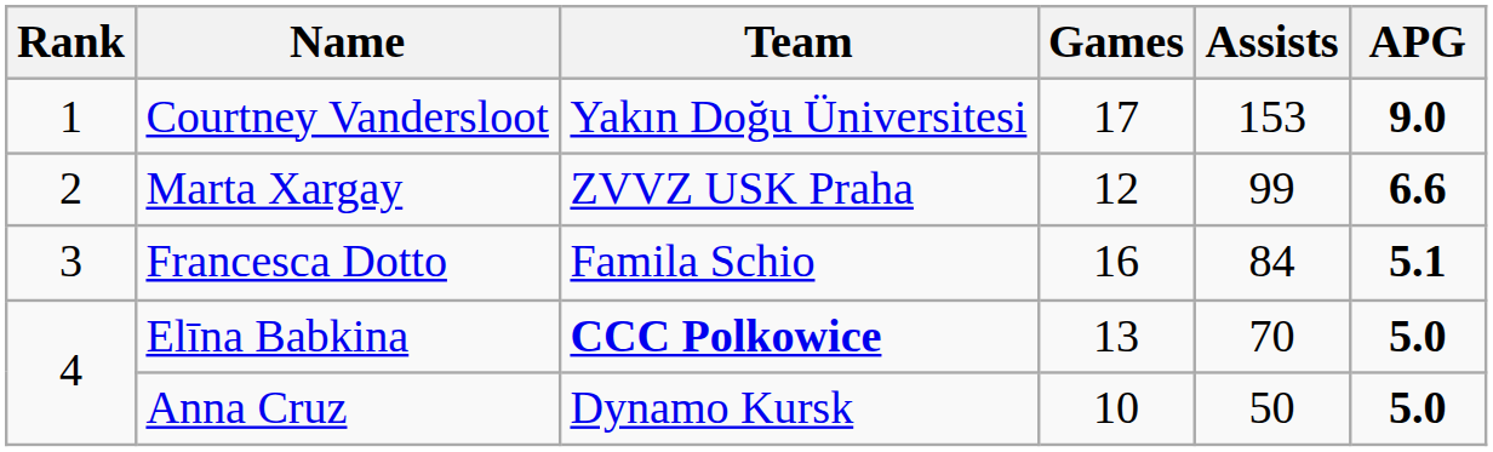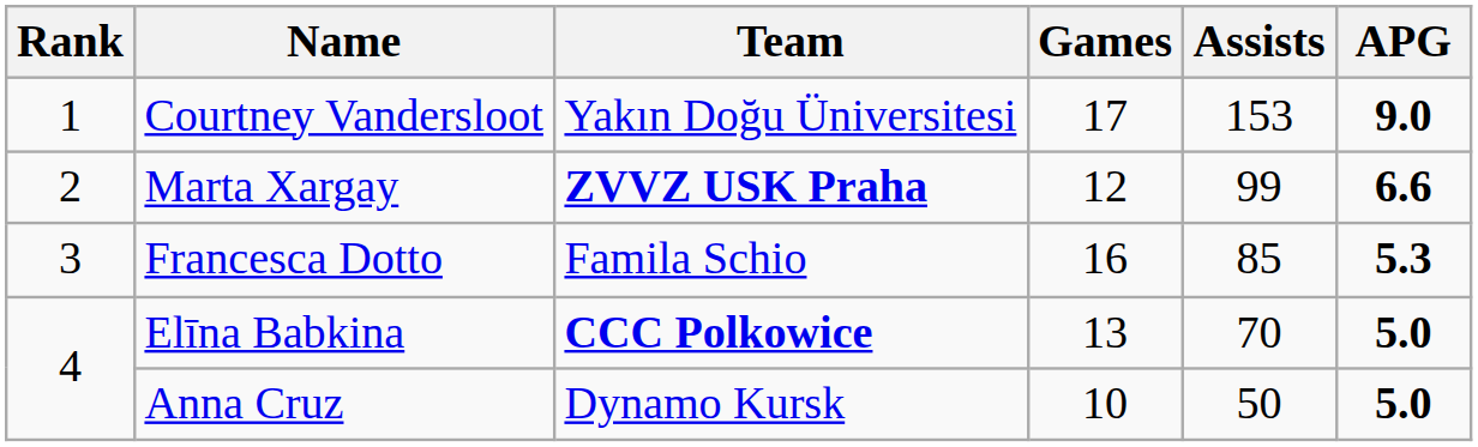Marta Xargay | Team: normal -> bold
Francesca Dotto | Assists: 84 -> 85
Francesca Dotto | APG: 5.1 -> 5.3
